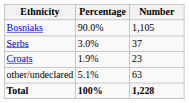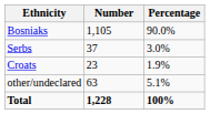columns swapped: Number <-> Percentage
